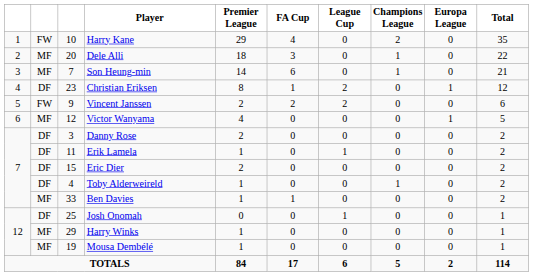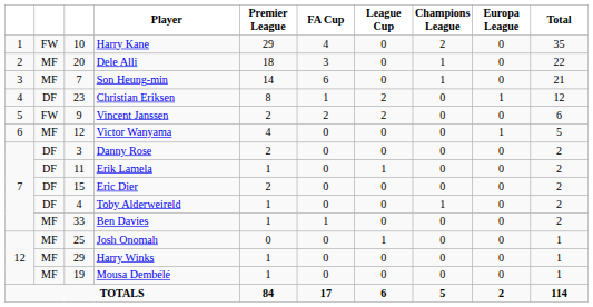Josh Onomah | column 2: DF -> MF
